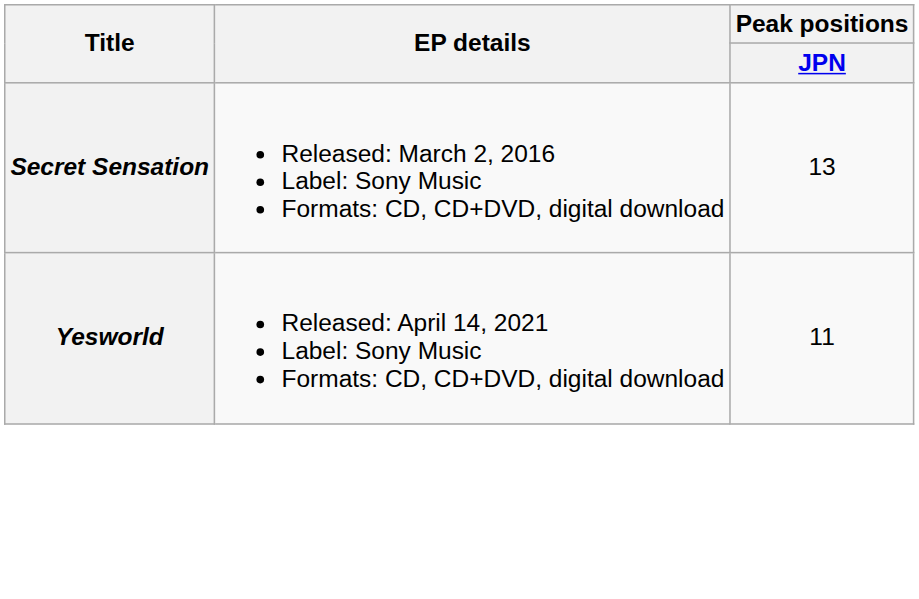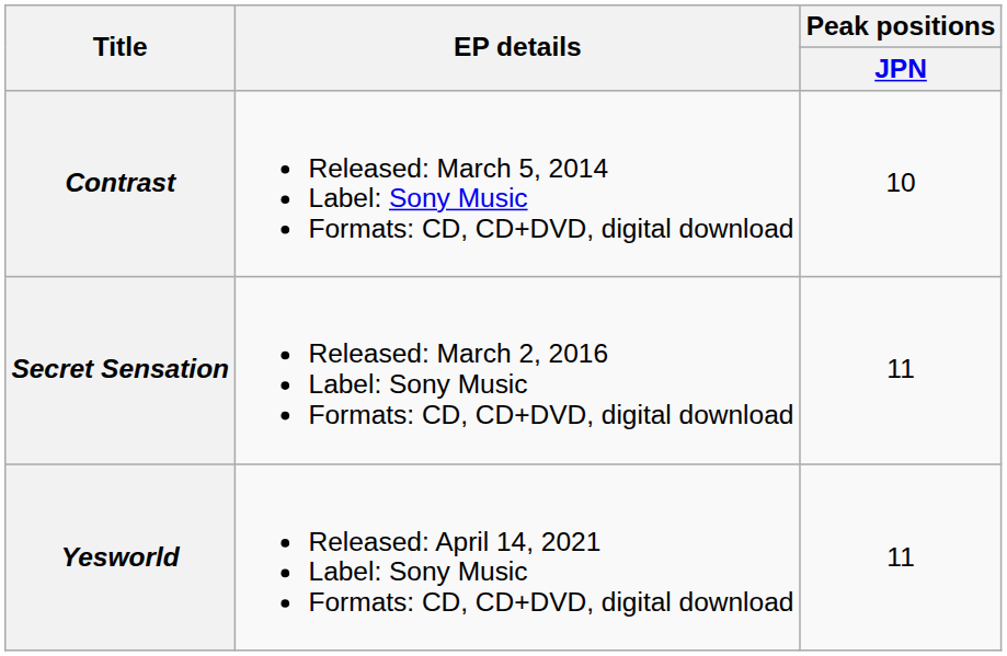+ row: Contrast | Released: March 5, 2014 Label: Sony Music Formats: CD, CD+DVD, digital download | 10
Secret Sensation | Peak positions / JPN: 13 -> 11
